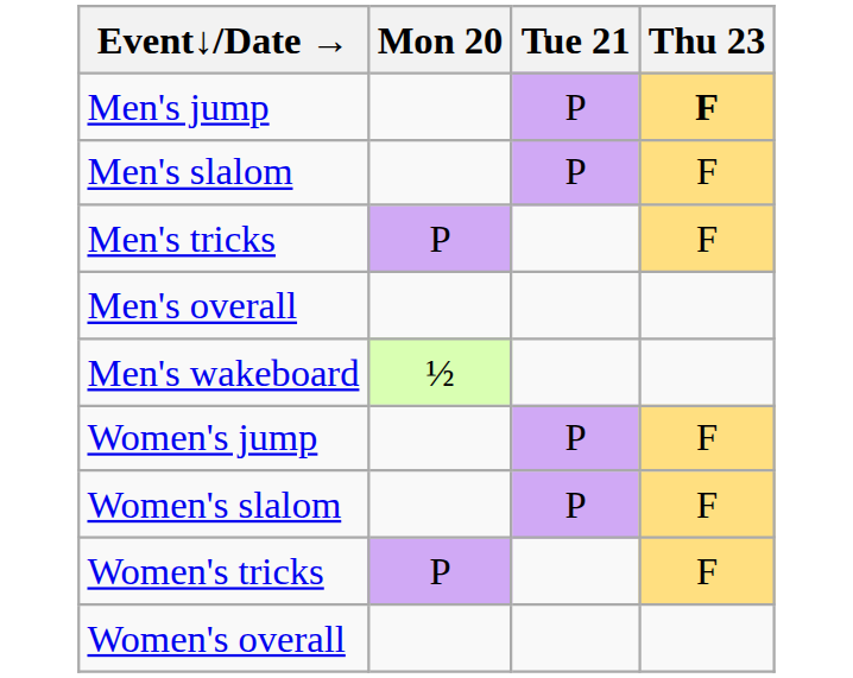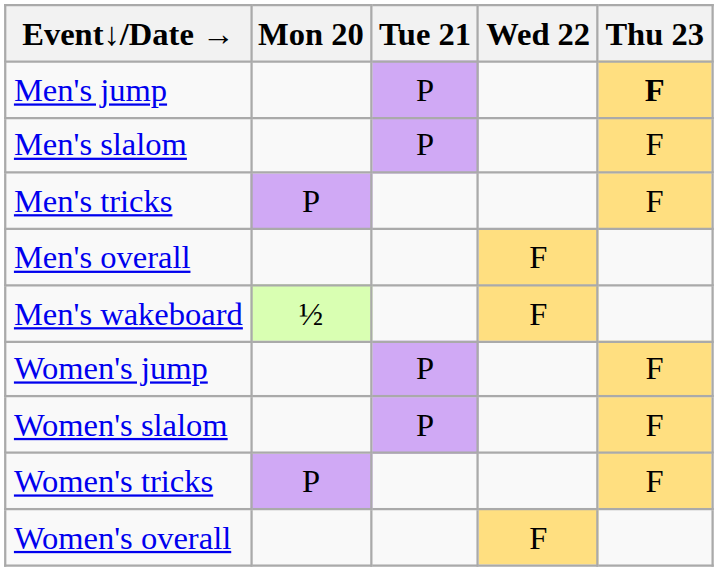+ column: Wed 22 | F | F | F
